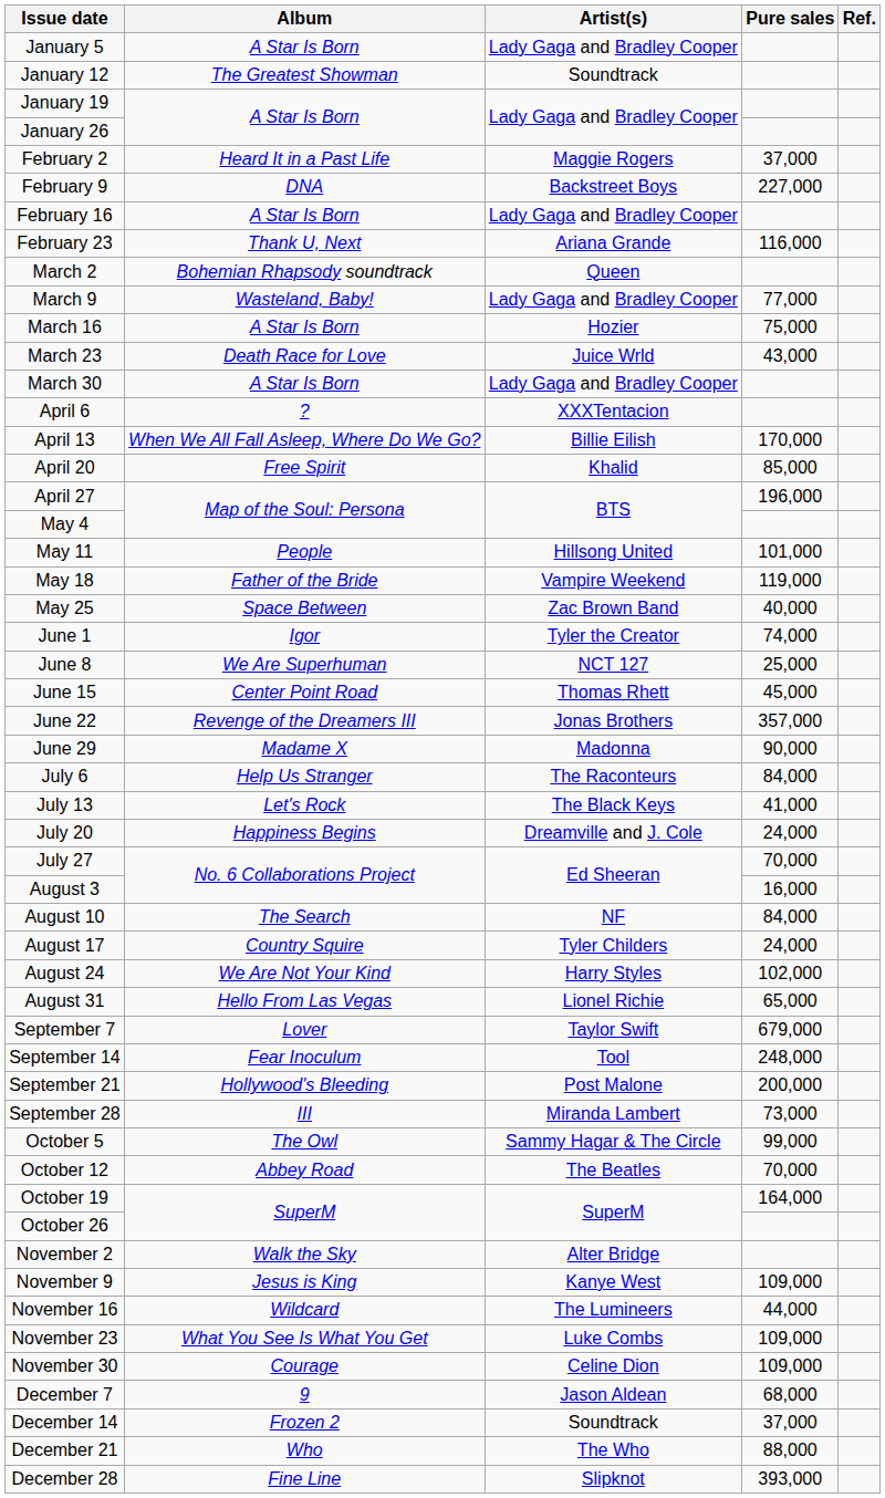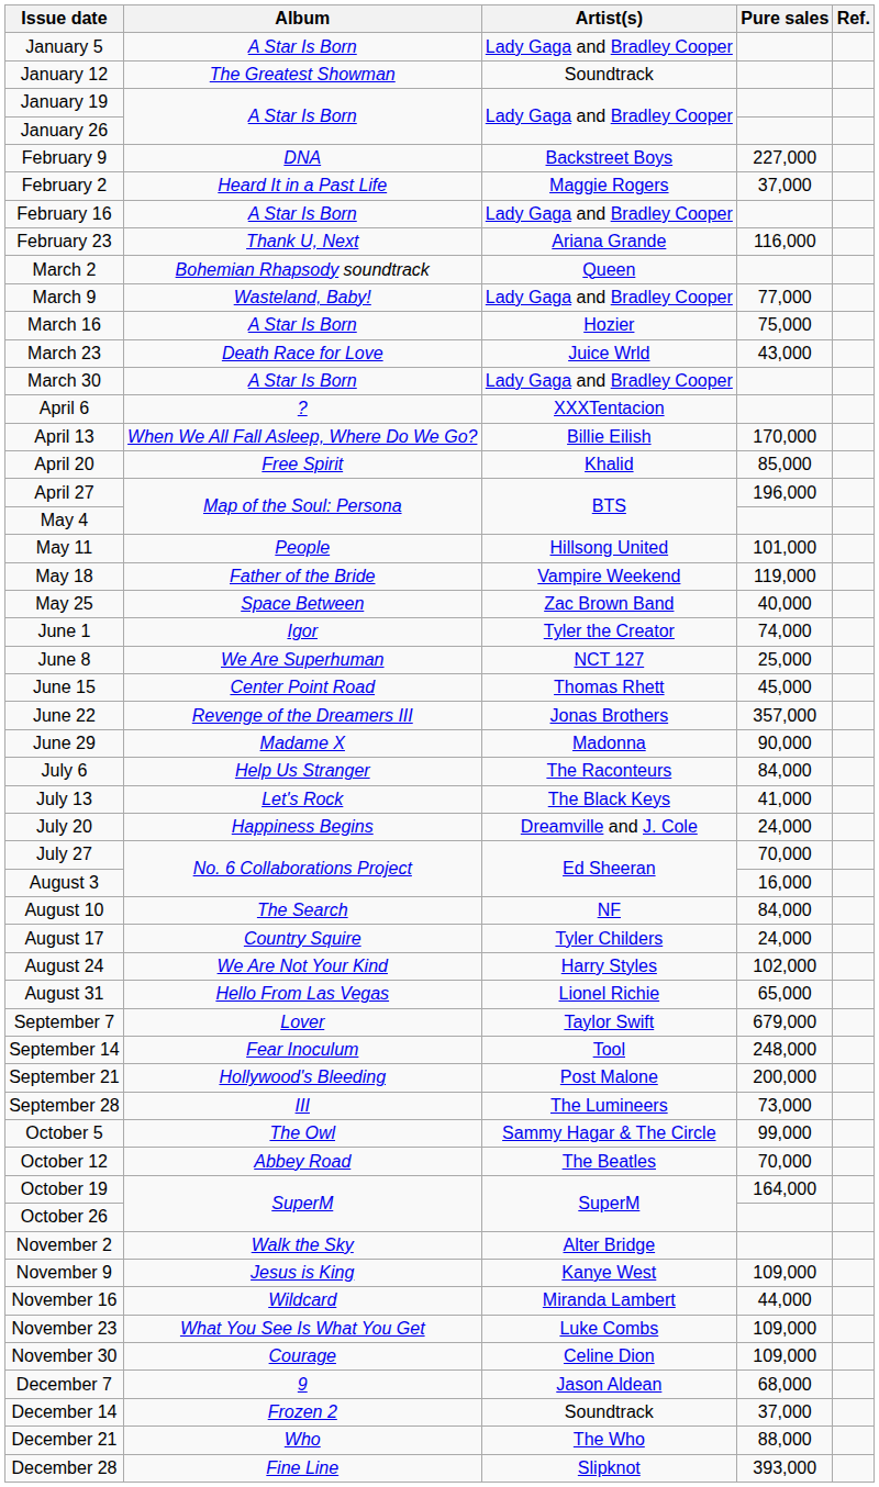rows swapped: February 2 <-> February 9
September 28 | Artist(s): Miranda Lambert -> The Lumineers
November 16 | Artist(s): The Lumineers -> Miranda Lambert
